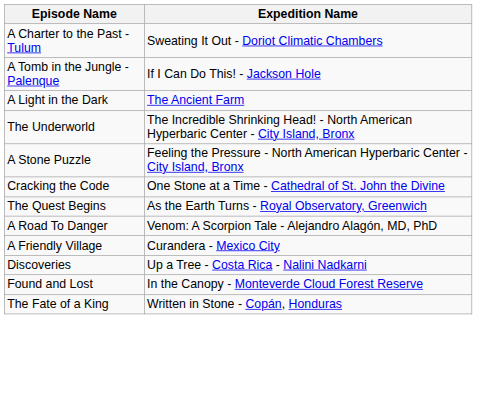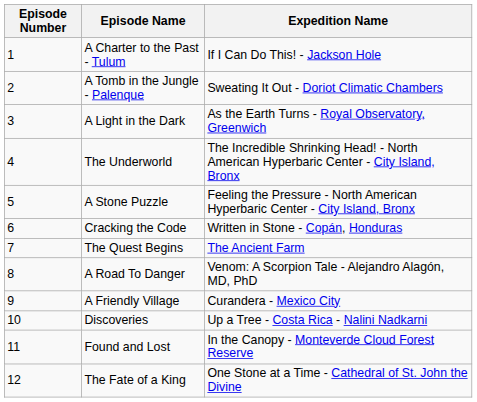+ column: Episode Number | 1 | 2 | 3 | 4 | 5 | 6 | 7 | 8 | 9 | 10 | 11 | 12
A Charter to the Past - Tulum | Expedition Name: Sweating It Out - Doriot Climatic Chambers -> If I Can Do This! - Jackson Hole
A Tomb in the Jungle - Palenque | Expedition Name: If I Can Do This! - Jackson Hole -> Sweating It Out - Doriot Climatic Chambers
A Light in the Dark | Expedition Name: The Ancient Farm -> As the Earth Turns - Royal Observatory, Greenwich
Cracking the Code | Expedition Name: One Stone at a Time - Cathedral of St. John the Divine -> Written in Stone - Copán, Honduras
The Quest Begins | Expedition Name: As the Earth Turns - Royal Observatory, Greenwich -> The Ancient Farm
The Fate of a King | Expedition Name: Written in Stone - Copán, Honduras -> One Stone at a Time - Cathedral of St. John the Divine
